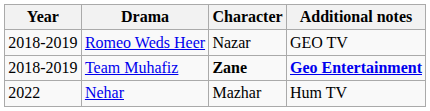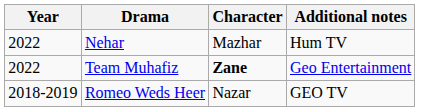rows swapped: Romeo Weds Heer <-> Nehar
Team Muhafiz | Year: 2018-2019 -> 2022
Team Muhafiz | Additional notes: bold -> normal
